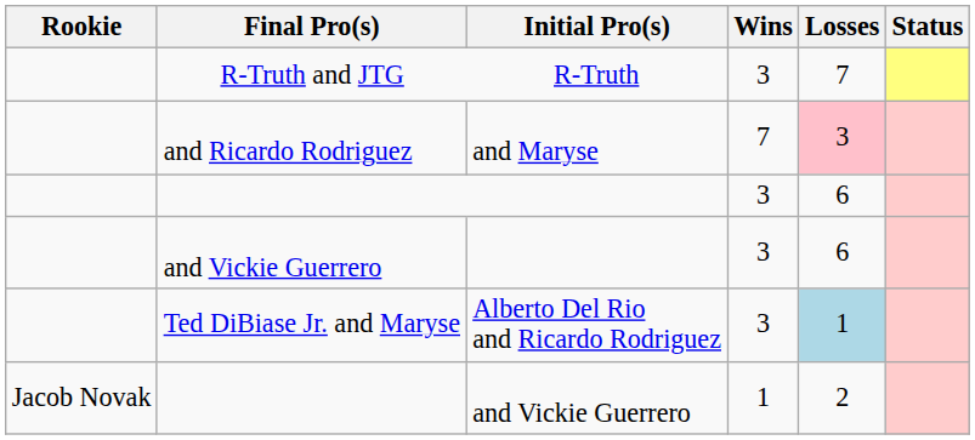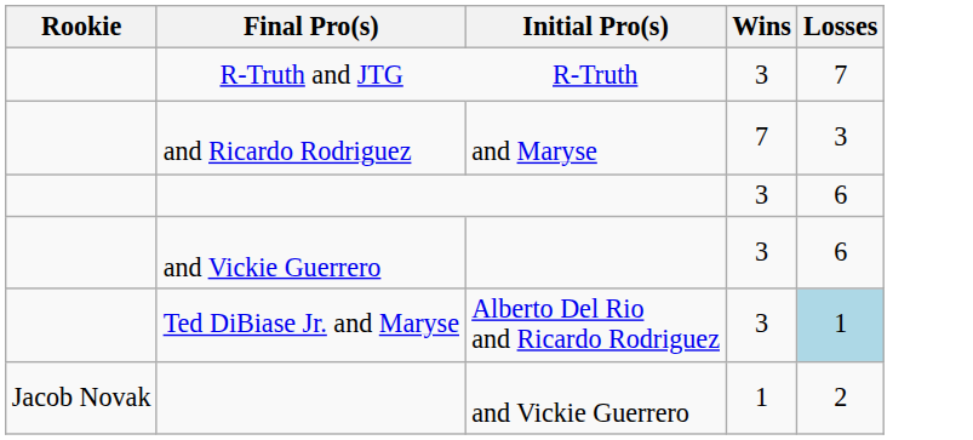- column: Status
and Ricardo Rodriguez | Losses: pink background -> no background
